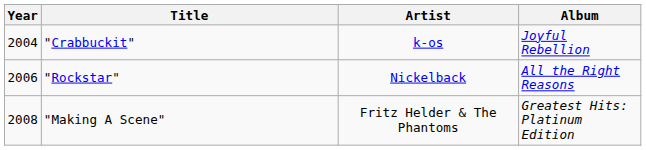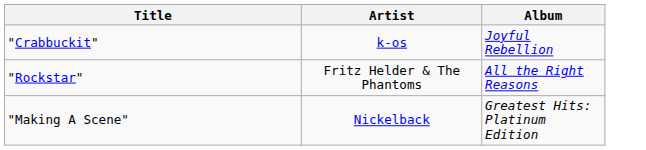- column: Year | 2004 | 2006 | 2008
"Rockstar" | Artist: Nickelback -> Fritz Helder & The Phantoms
"Making A Scene" | Artist: Fritz Helder & The Phantoms -> Nickelback
